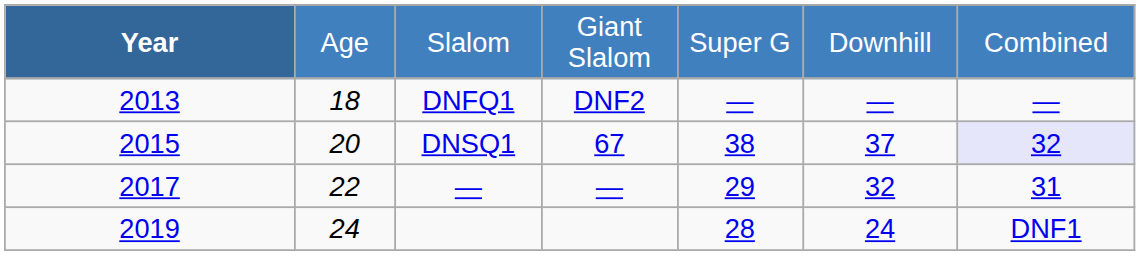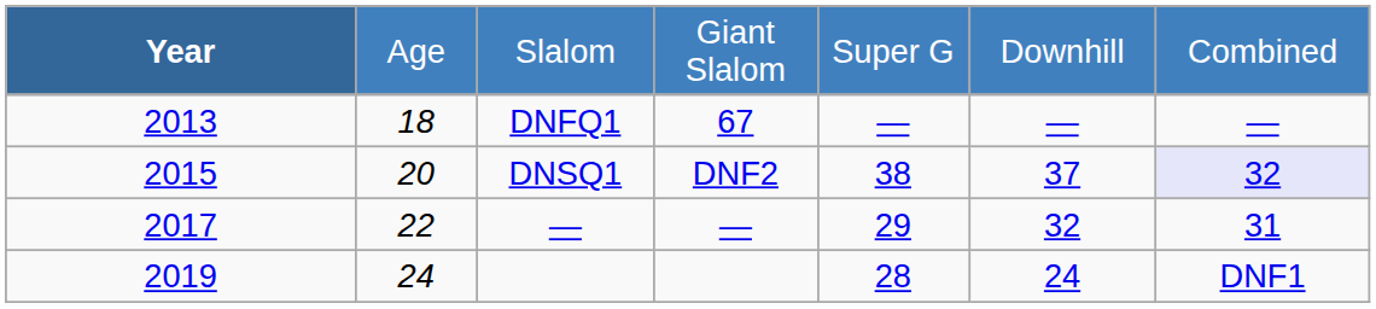DNFQ1 | column 4: DNF2 -> 67
DNSQ1 | column 4: 67 -> DNF2
